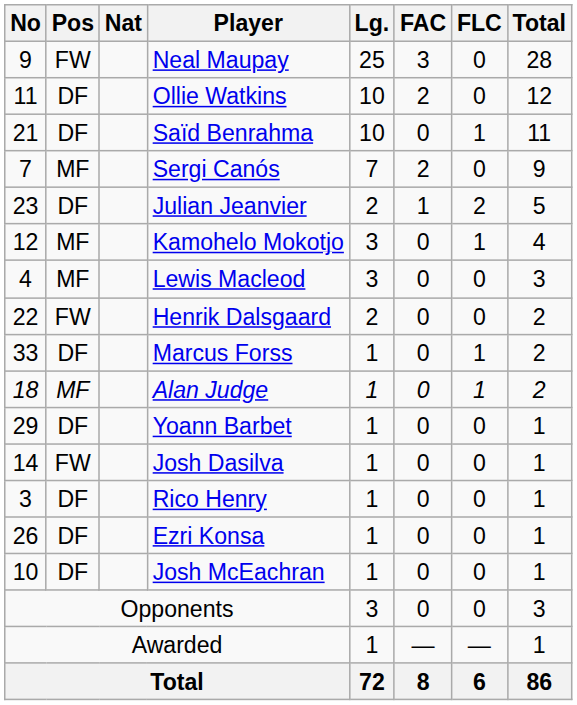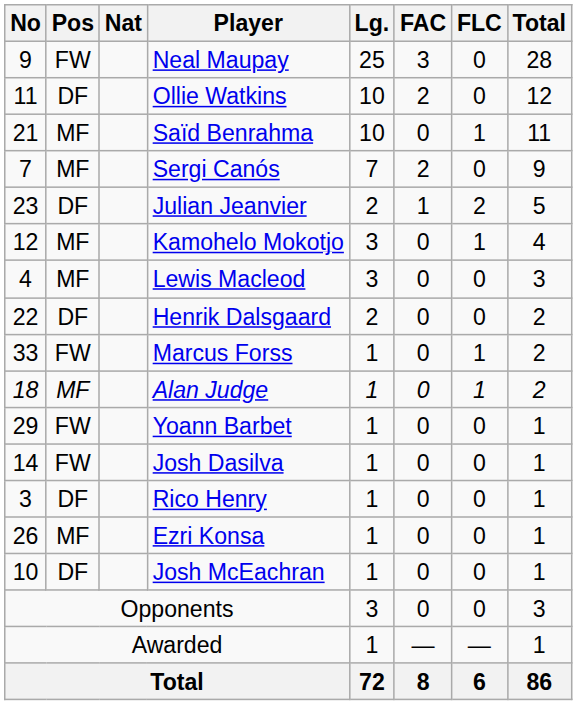Saïd Benrahma | Pos: DF -> MF
Henrik Dalsgaard | Pos: FW -> DF
Marcus Forss | Pos: DF -> FW
Yoann Barbet | Pos: DF -> FW
Ezri Konsa | Pos: DF -> MF
